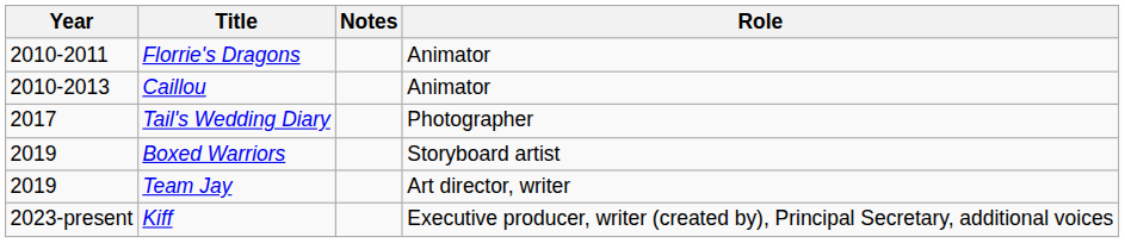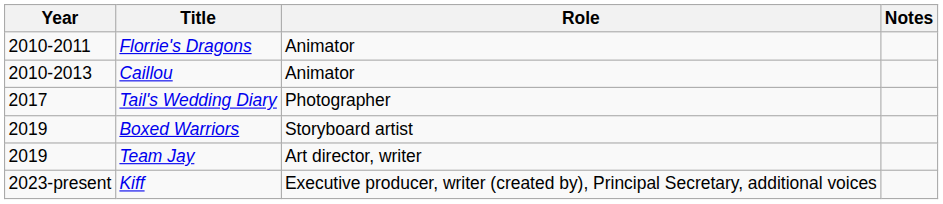columns swapped: Role <-> Notes
